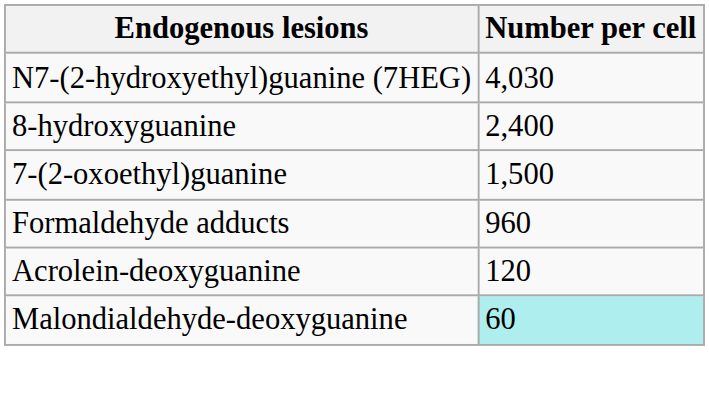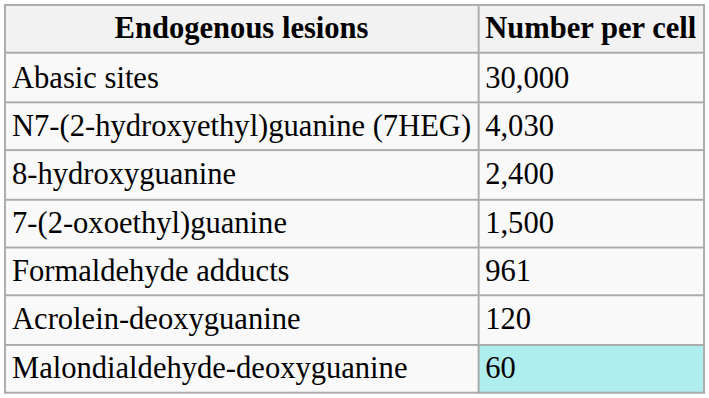+ row: Abasic sites | 30,000
Formaldehyde adducts | Number per cell: 960 -> 961
